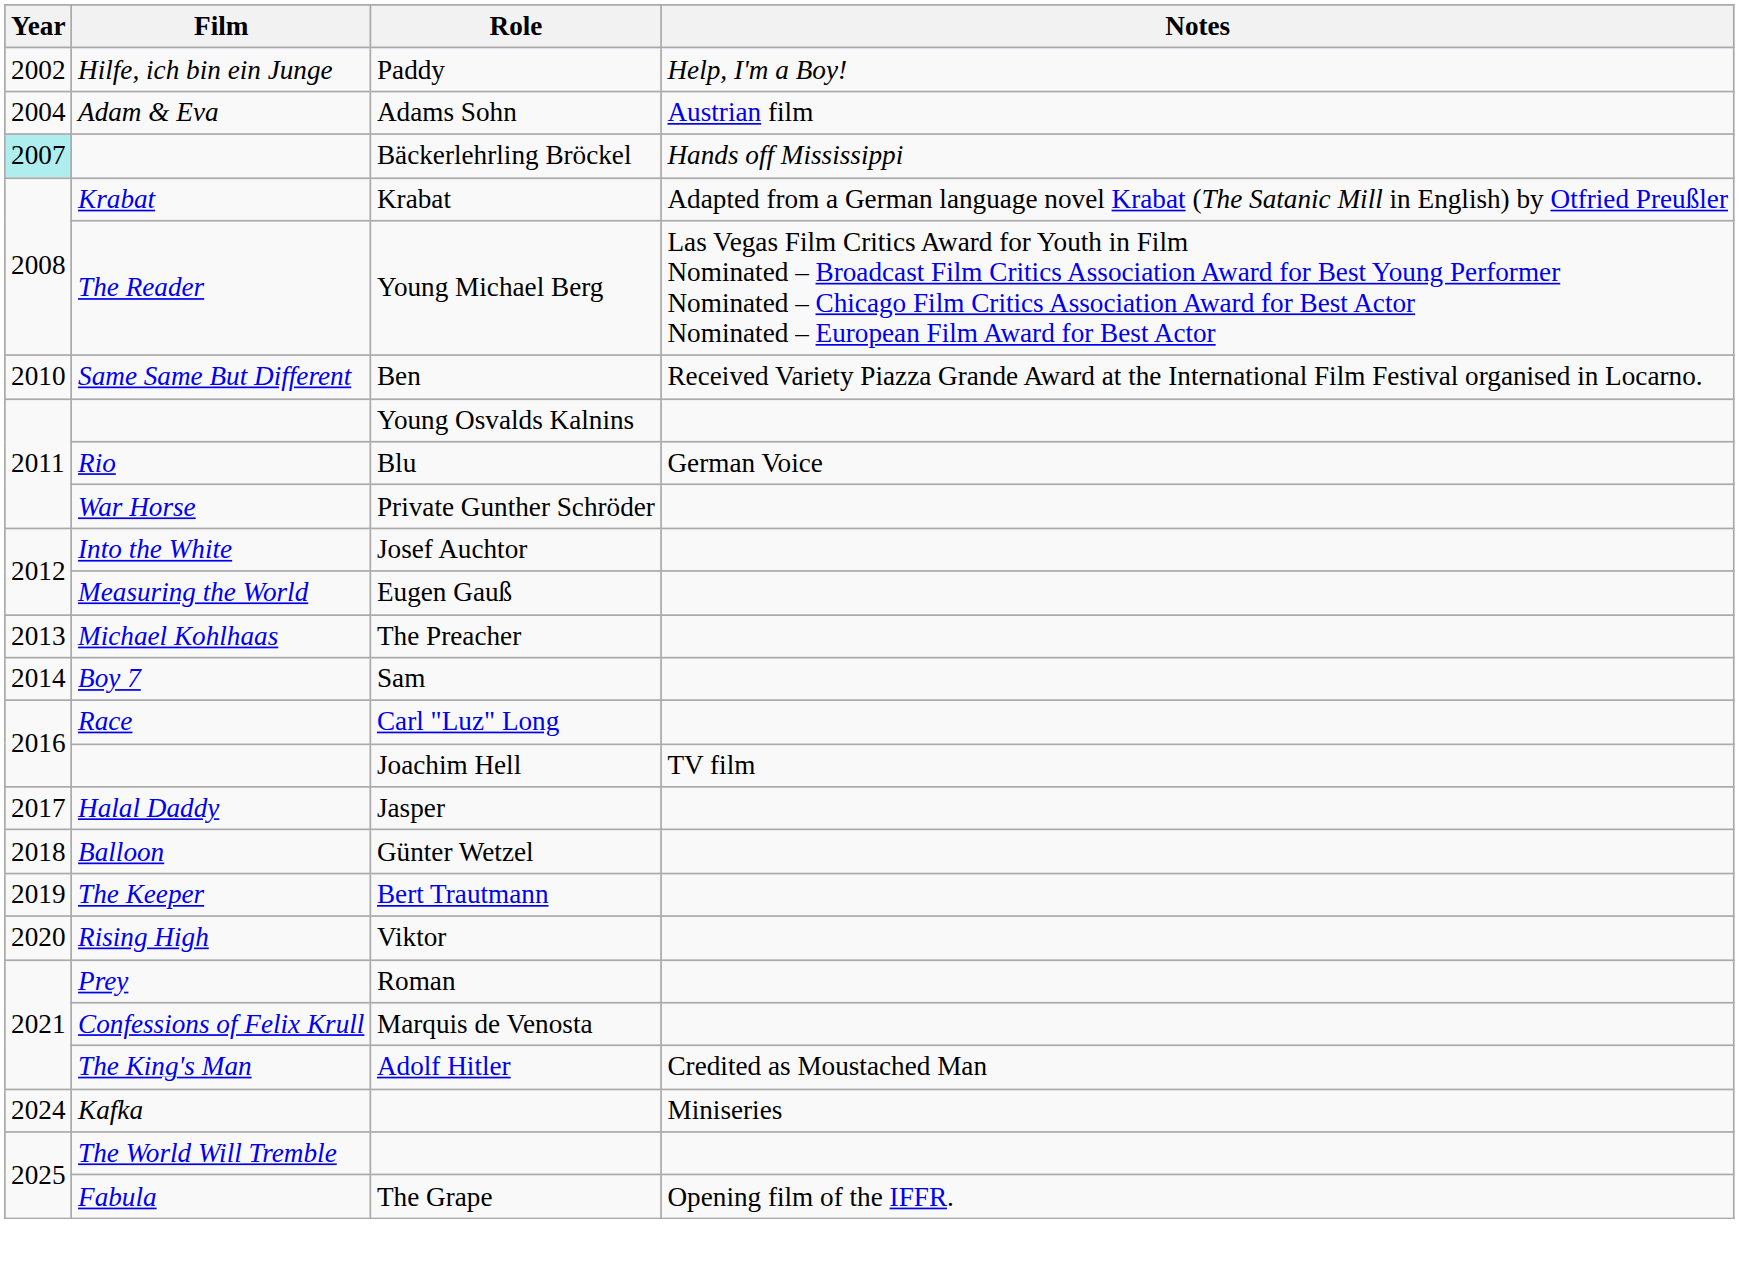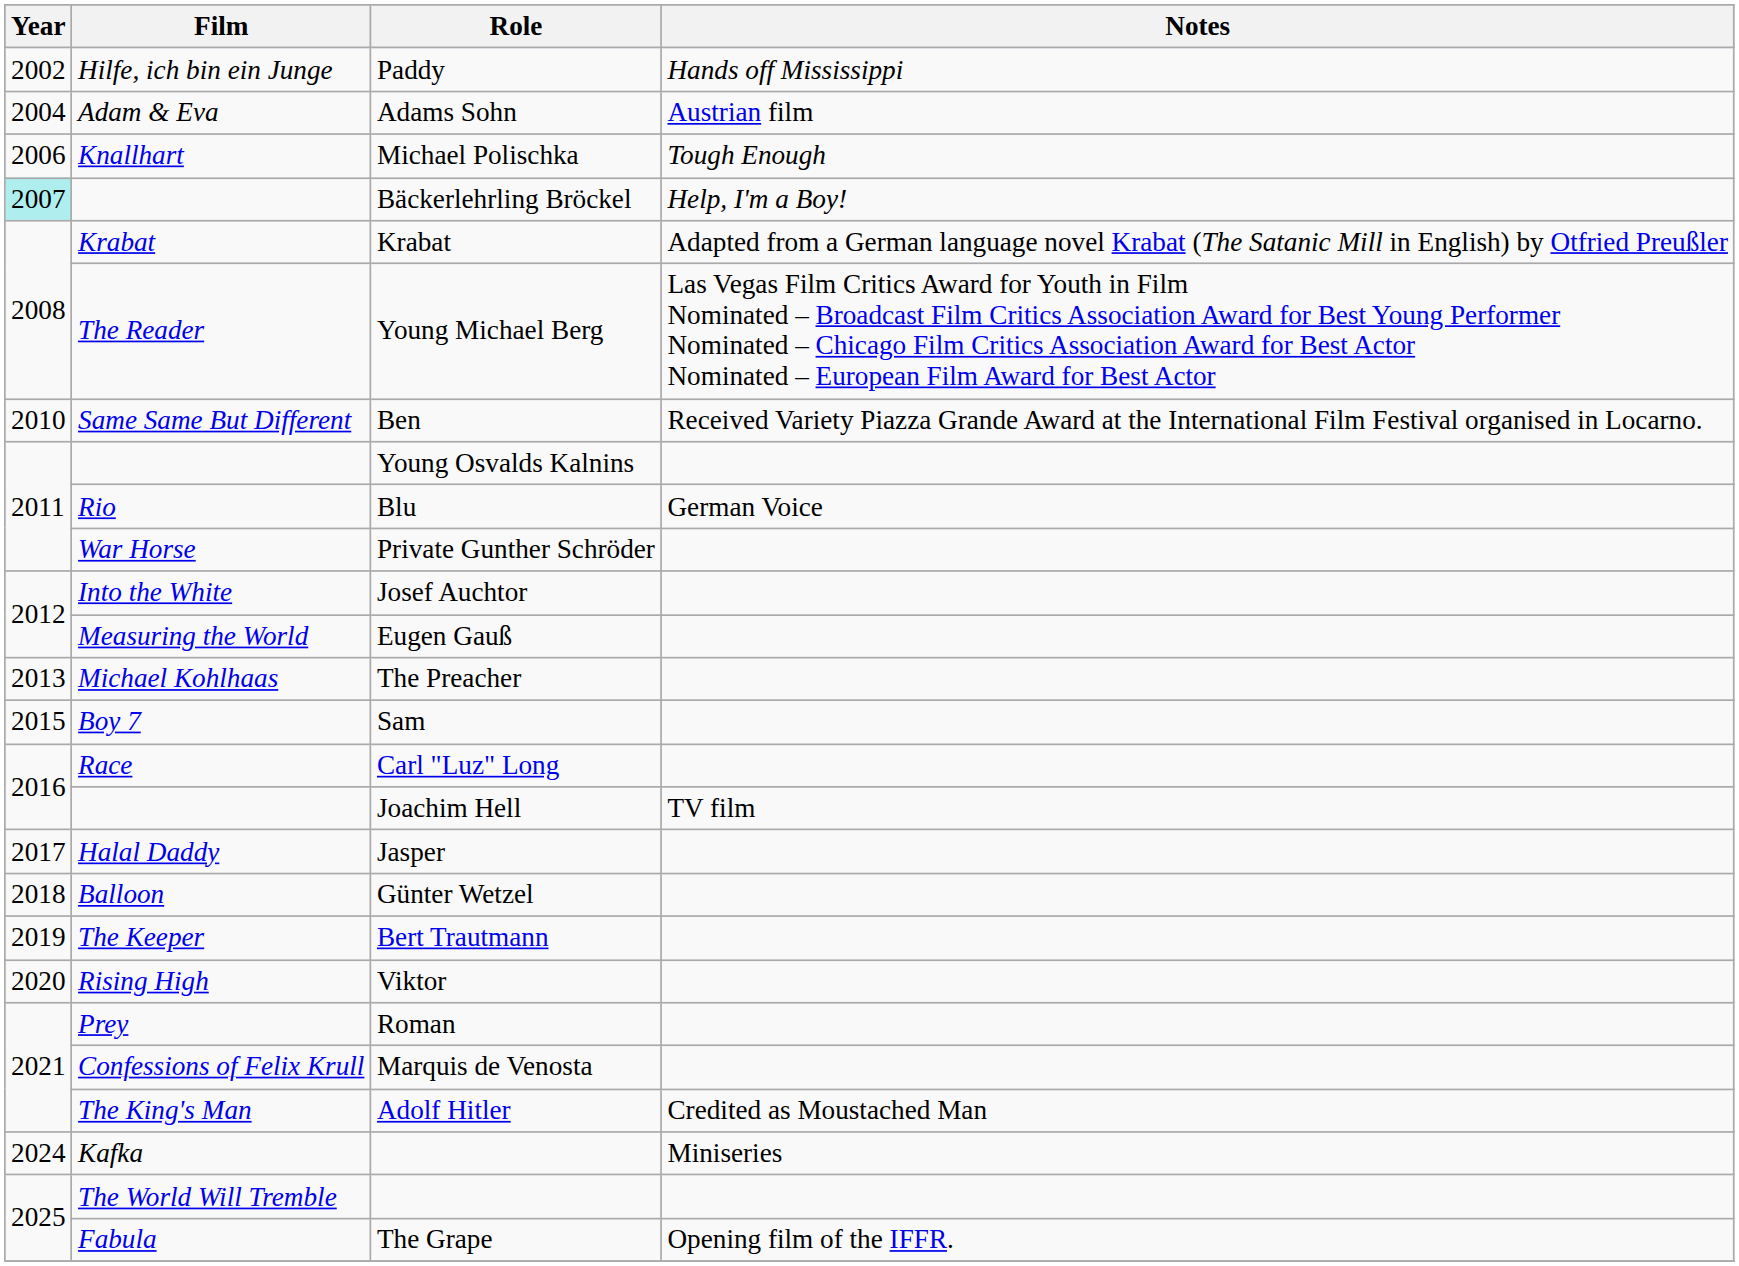Paddy | Notes: Help, I'm a Boy! -> Hands off Mississippi
+ row: 2006 | Knallhart | Michael Polischka | Tough Enough
Bäckerlehrling Bröckel | Notes: Hands off Mississippi -> Help, I'm a Boy!
Sam | Year: 2014 -> 2015
